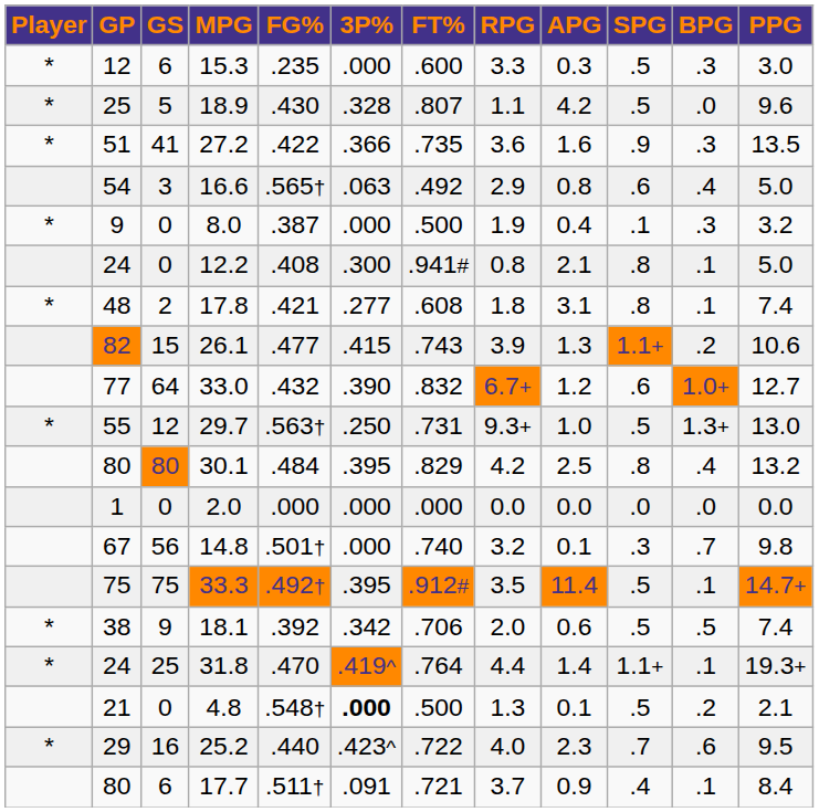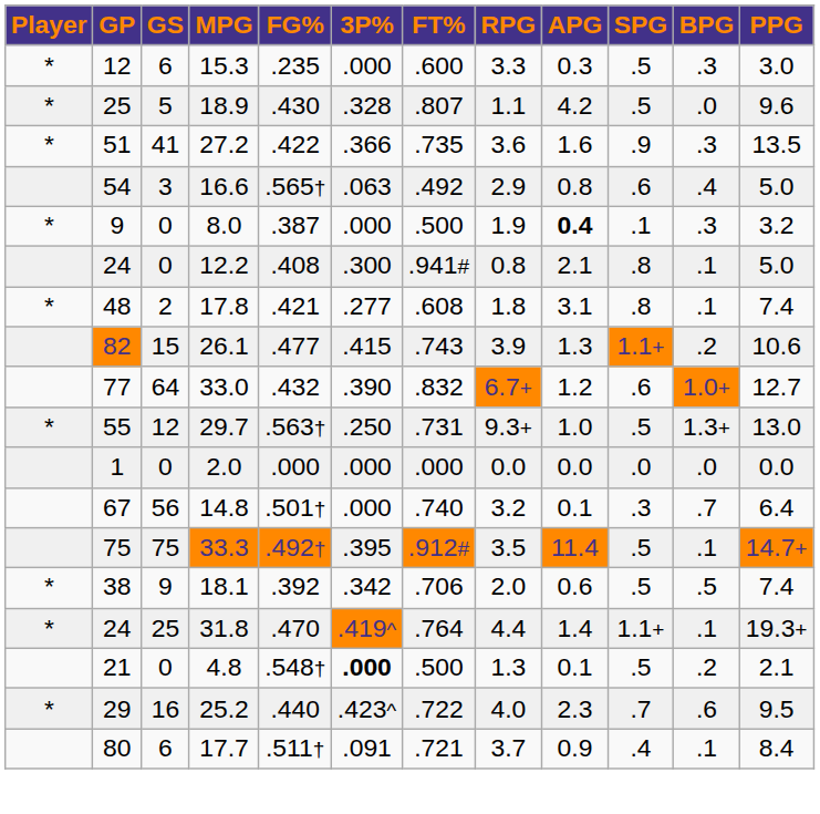8.0 | APG: normal -> bold
- row: 80 | 80 | 30.1 | .484 | .395 | .829 | 4.2 | 2.5 | .8 | .4 | 13.2
14.8 | PPG: 9.8 -> 6.4
